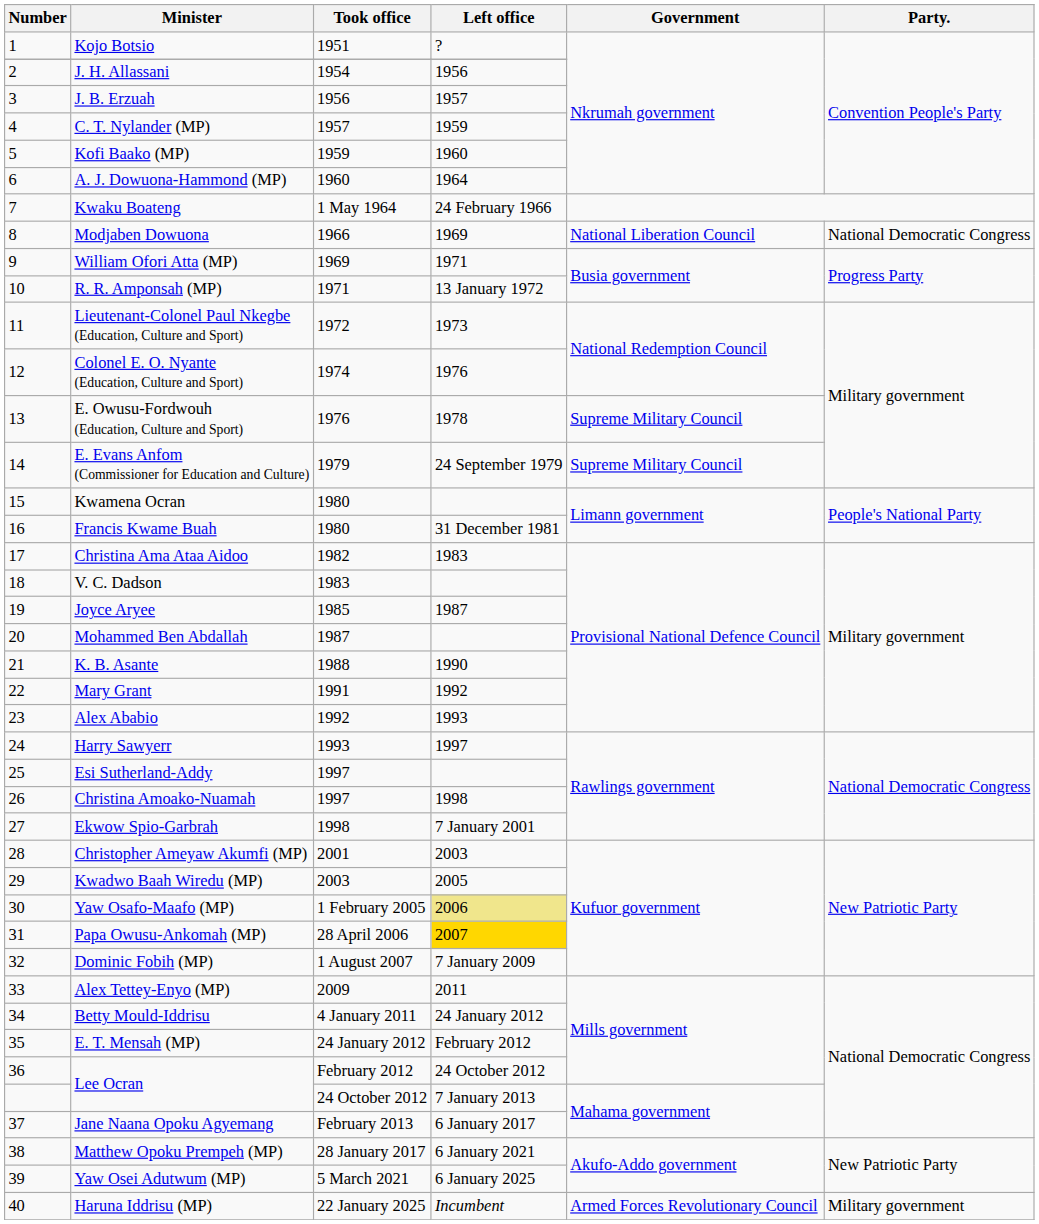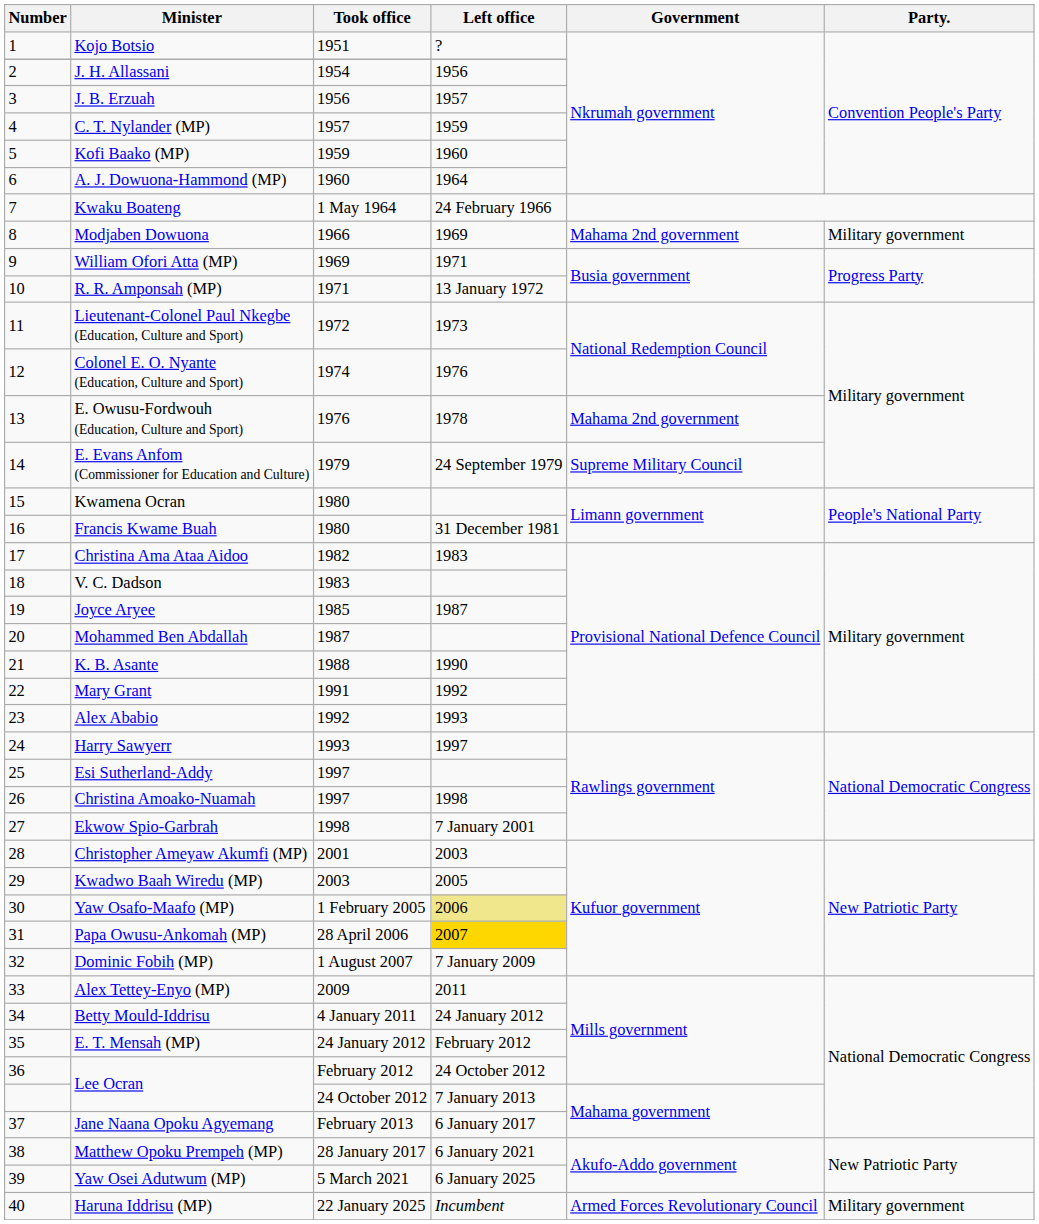Modjaben Dowuona | Government: National Liberation Council -> Mahama 2nd government
Modjaben Dowuona | Party.: National Democratic Congress -> Military government
E. Owusu-Fordwouh (Education, Culture and Sport) | Government: Supreme Military Council -> Mahama 2nd government
